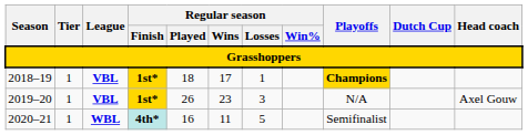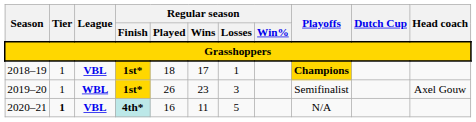2019–20 | League: VBL -> WBL
2019–20 | Playoffs: N/A -> Semifinalist
2020–21 | Tier: normal -> bold
2020–21 | League: WBL -> VBL
2020–21 | Playoffs: Semifinalist -> N/A
